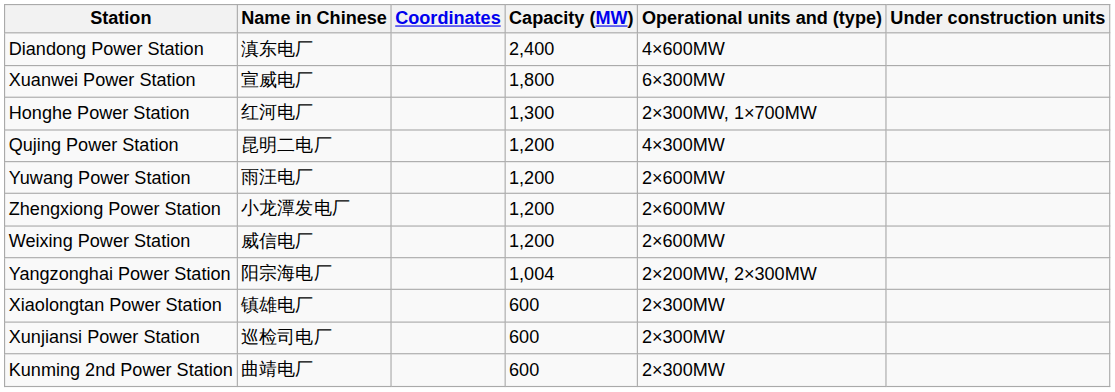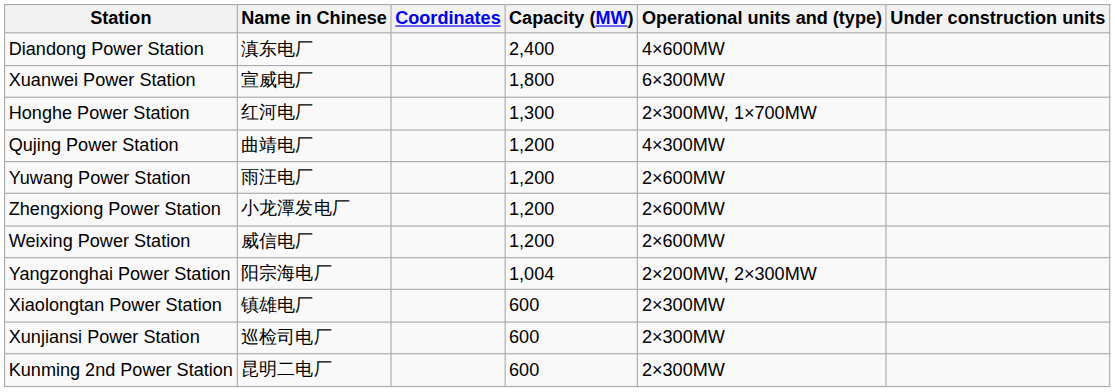Qujing Power Station | Name in Chinese: 昆明二电厂 -> 曲靖电厂
Kunming 2nd Power Station | Name in Chinese: 曲靖电厂 -> 昆明二电厂
